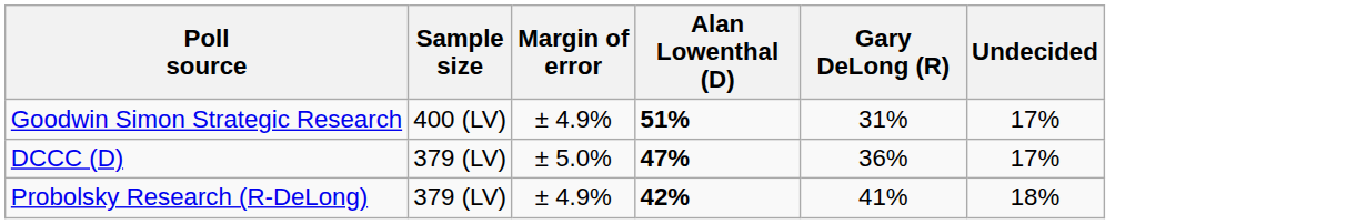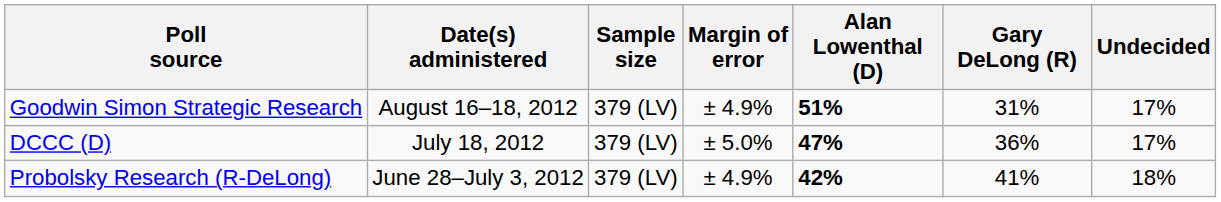+ column: Date(s) administered | August 16–18, 2012 | July 18, 2012 | June 28–July 3, 2012
Goodwin Simon Strategic Research | Sample size: 400 (LV) -> 379 (LV)
